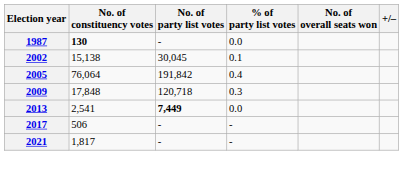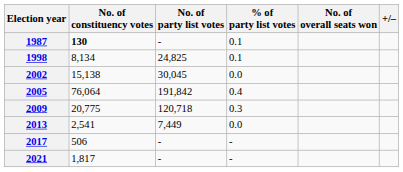1987 | % of party list votes: 0.0 -> 0.1
+ row: 1998 | 8,134 | 24,825 | 0.1
2002 | % of party list votes: 0.1 -> 0.0
2009 | No. of constituency votes: 17,848 -> 20,775
2013 | No. of party list votes: bold -> normal
